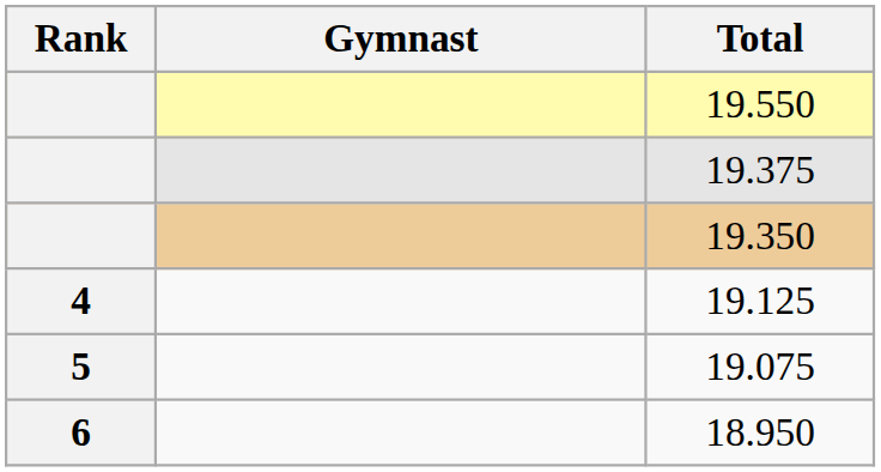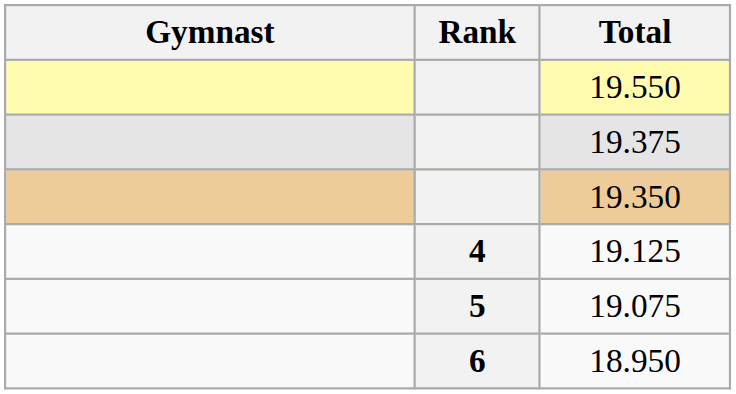columns swapped: Rank <-> Gymnast
